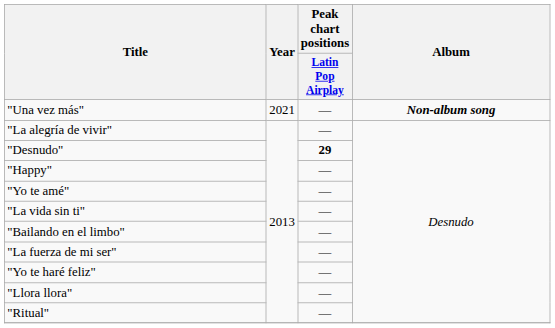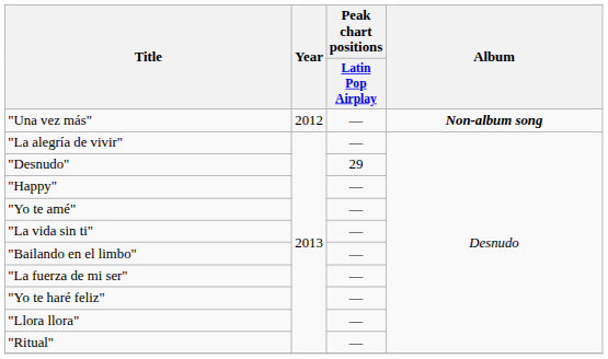"Una vez más" | Year: 2021 -> 2012
"Desnudo" | Peak chart positions / Latin Pop Airplay: bold -> normal
